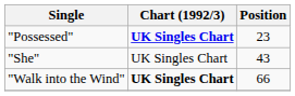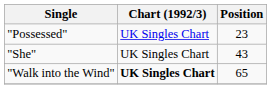"Possessed" | Chart (1992/3): bold -> normal
"Walk into the Wind" | Position: 66 -> 65
